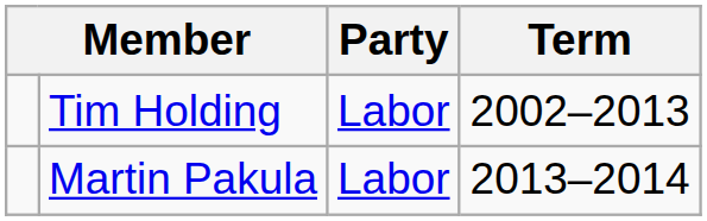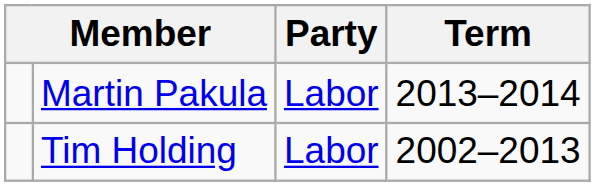rows swapped: Tim Holding <-> Martin Pakula
